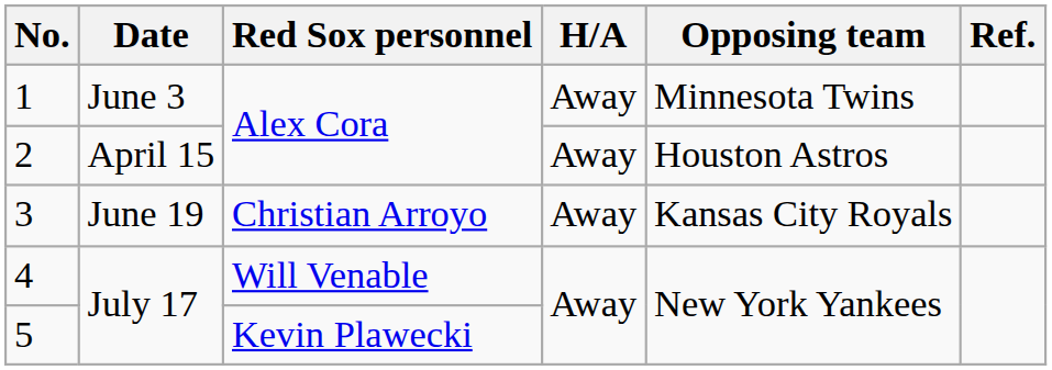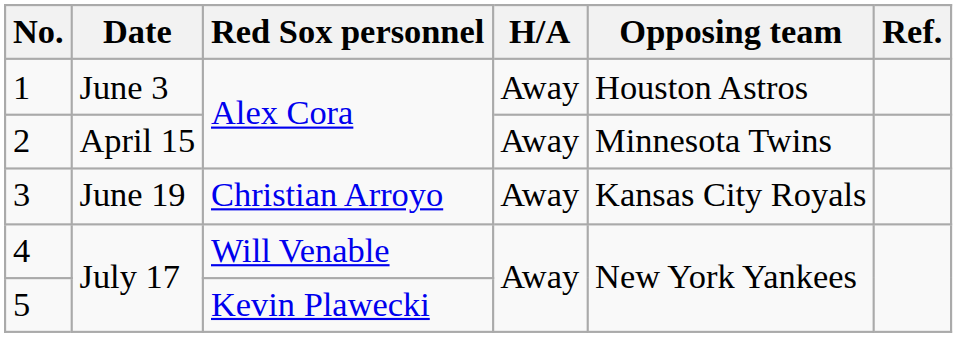1 | Opposing team: Minnesota Twins -> Houston Astros
2 | Opposing team: Houston Astros -> Minnesota Twins
